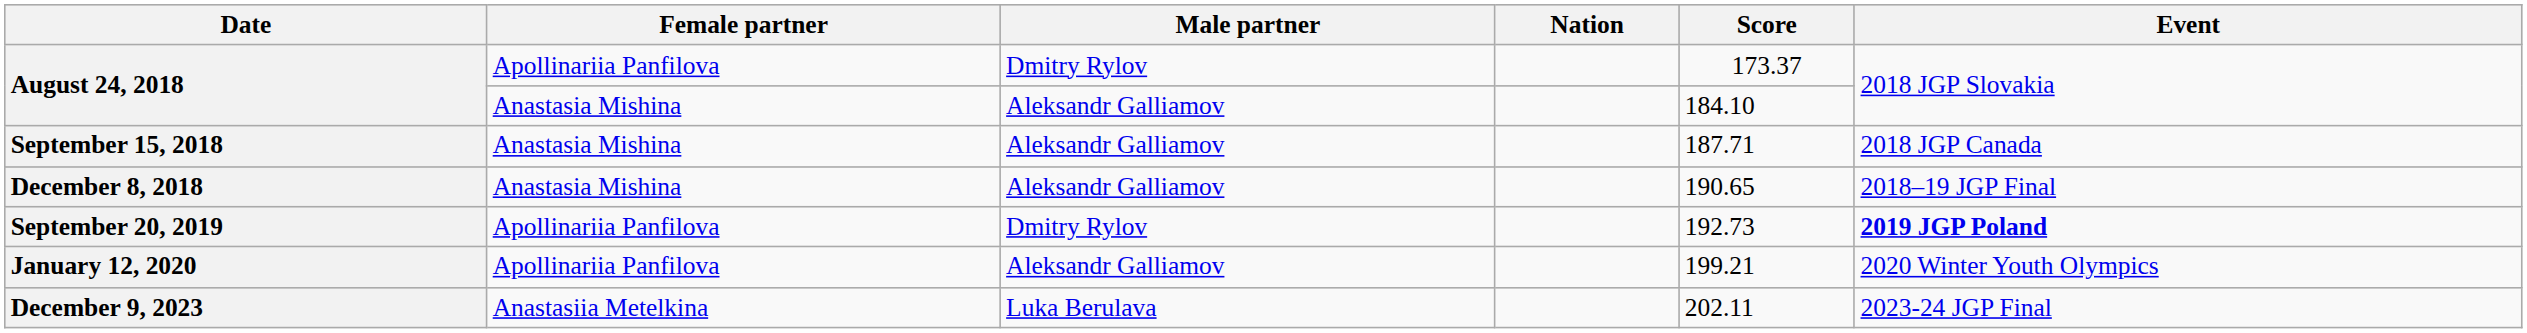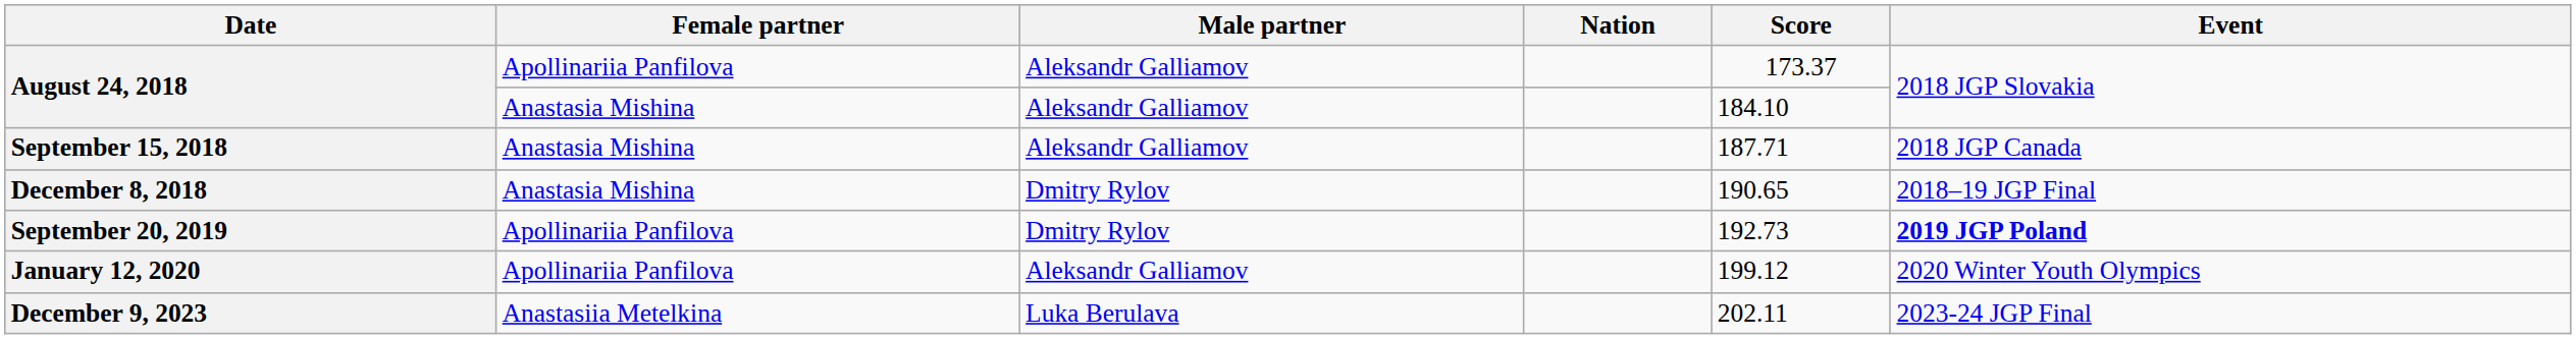August 24, 2018 / Apollinariia Panfilova | Male partner: Dmitry Rylov -> Aleksandr Galliamov
December 8, 2018 | Male partner: Aleksandr Galliamov -> Dmitry Rylov
January 12, 2020 | Score: 199.21 -> 199.12
